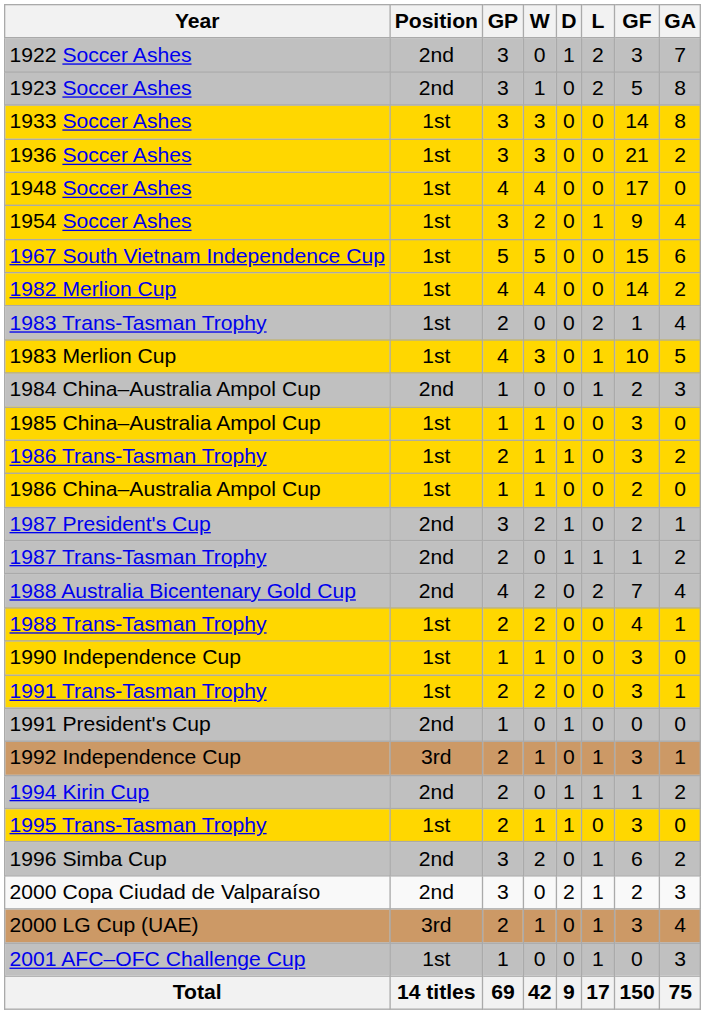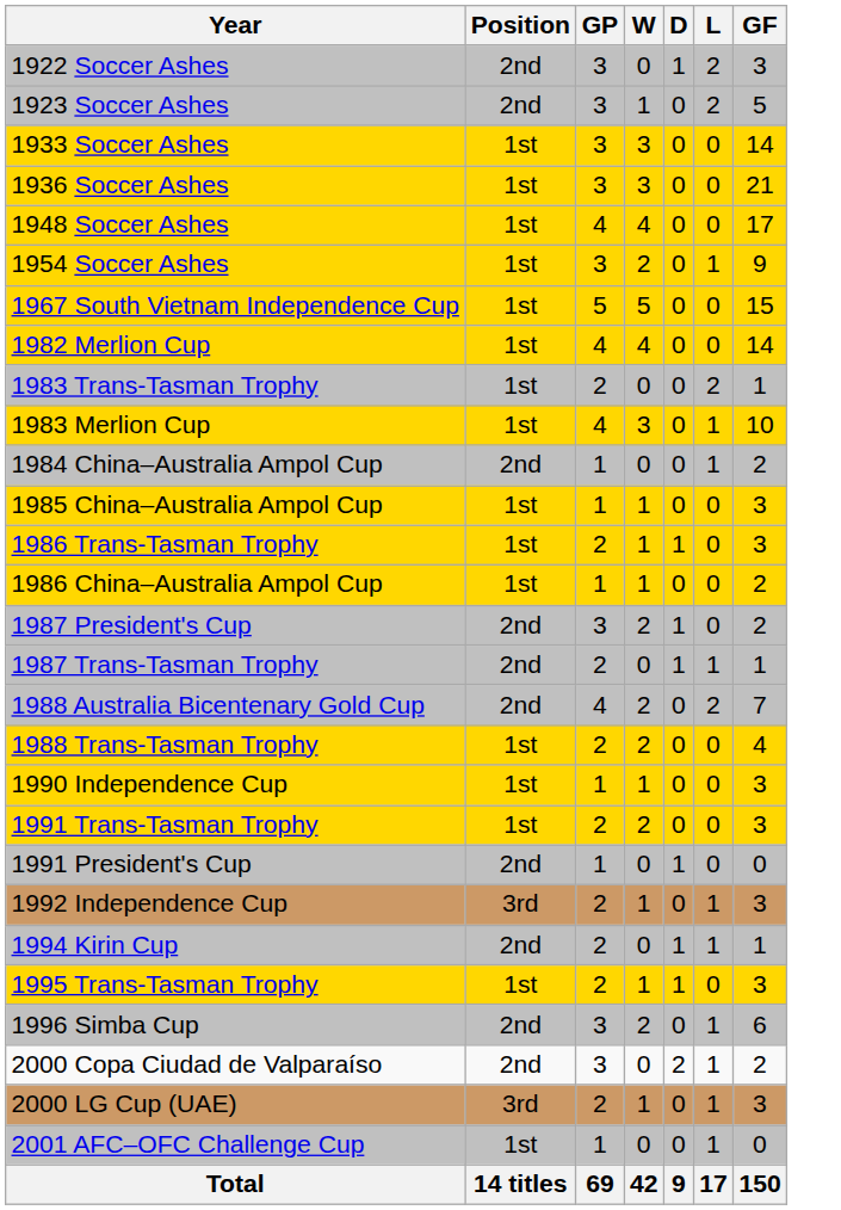- column: GA | 7 | 8 | 8 | 2 | 0 | 4 | 6 | 2 | 4 | 5 | 3 | 0 | 2 | 0 | 1 | 2 | 4 | 1 | 0 | 1 | 0 | 1 | 2 | 0 | 2 | 3 | 4 | 3 | 75
